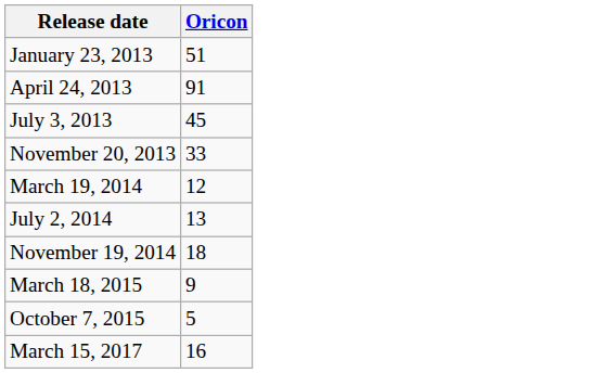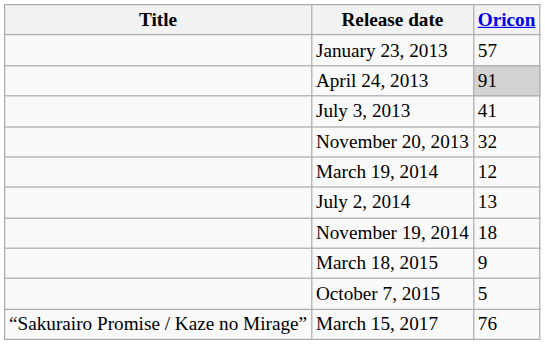+ column: Title | “Sakurairo Promise / Kaze no Mirage”
January 23, 2013 | Oricon: 51 -> 57
April 24, 2013 | Oricon: no background -> lightgrey background
July 3, 2013 | Oricon: 45 -> 41
November 20, 2013 | Oricon: 33 -> 32
March 15, 2017 | Oricon: 16 -> 76
